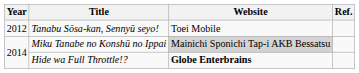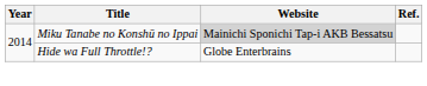- row: 2012 | Tanabu Sōsa-kan, Sennyū seyo! | Toei Mobile
Hide wa Full Throttle!? | Website: bold -> normal
